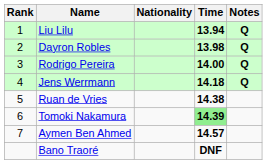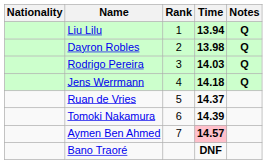columns swapped: Rank <-> Nationality
Rodrigo Pereira | Time: 14.00 -> 14.03
Ruan de Vries | Time: 14.38 -> 14.37
Tomoki Nakamura | Time: lightgreen background -> no background
Aymen Ben Ahmed | Time: no background -> pink background
